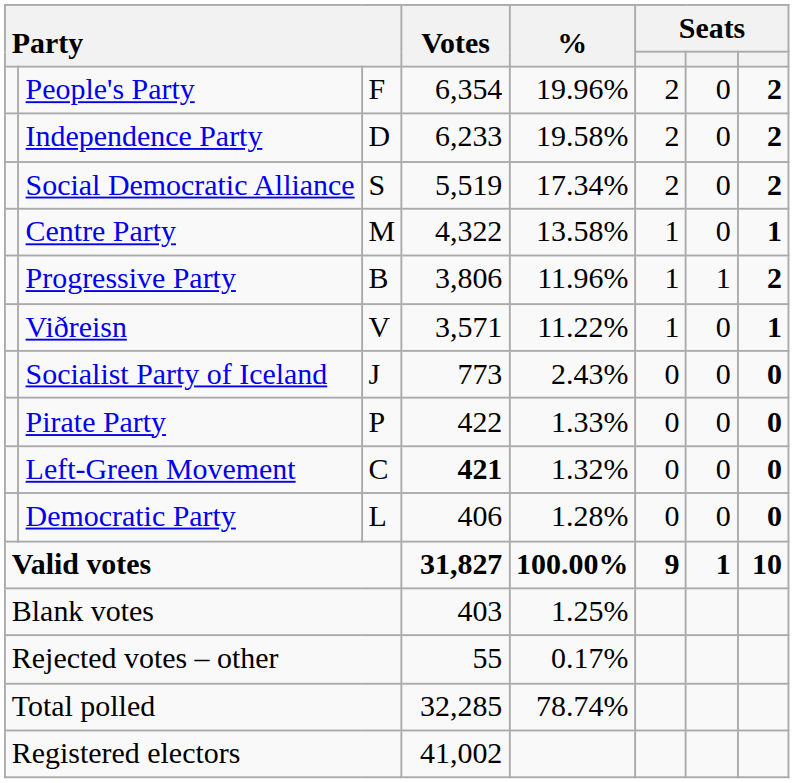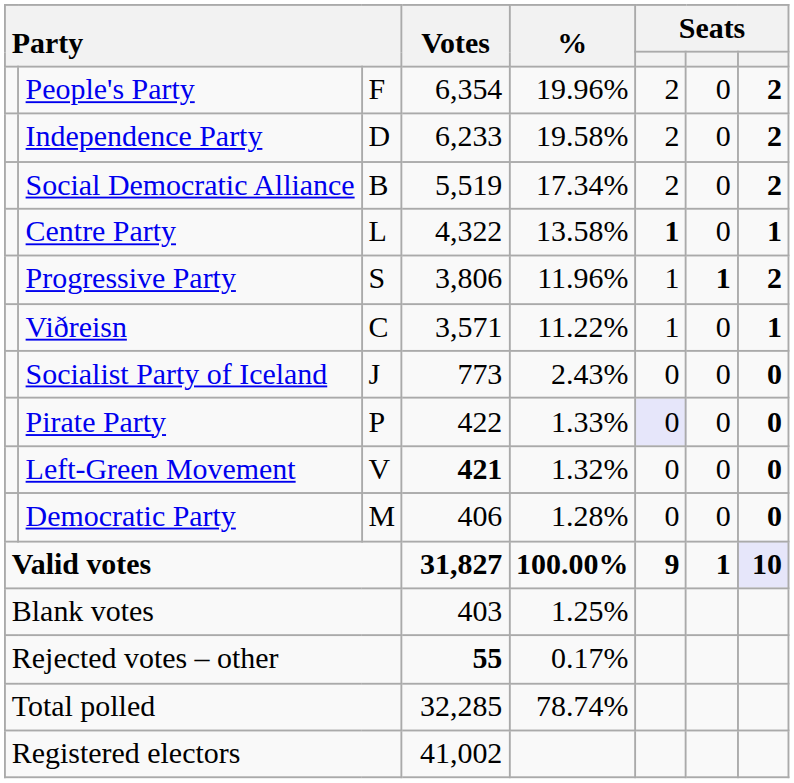Social Democratic Alliance | column 3: S -> B
Centre Party | column 3: M -> L
Centre Party | column 6: normal -> bold
Progressive Party | column 3: B -> S
Progressive Party | column 7: normal -> bold
Viðreisn | column 3: V -> C
Pirate Party | column 6: no background -> lavender background
Left-Green Movement | column 3: C -> V
Democratic Party | column 3: L -> M
Valid votes | column 8: no background -> lavender background
Rejected votes – other | Votes: normal -> bold
